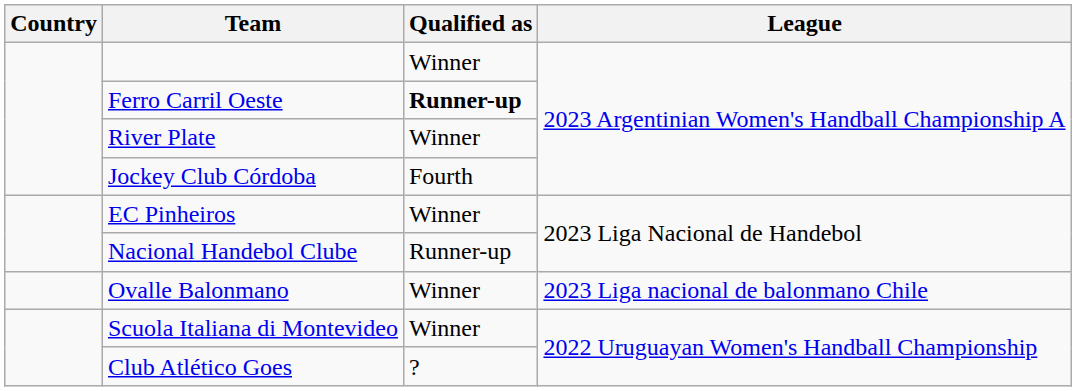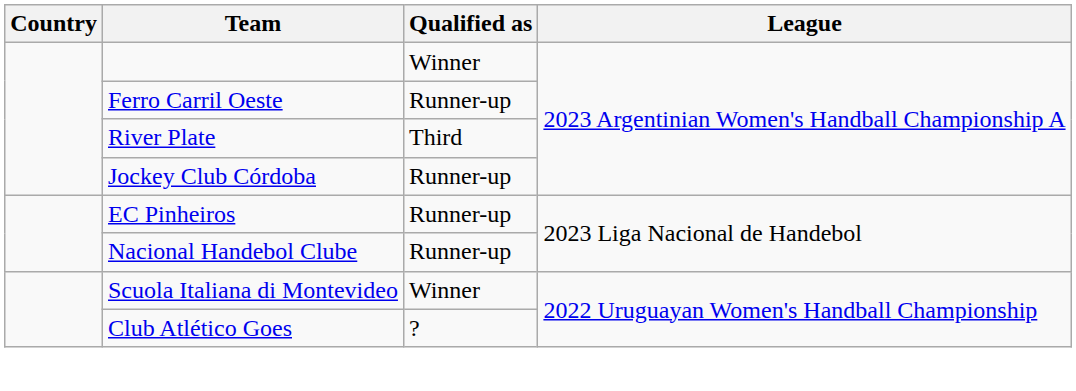Ferro Carril Oeste | Qualified as: bold -> normal
River Plate | Qualified as: Winner -> Third
Jockey Club Córdoba | Qualified as: Fourth -> Runner-up
EC Pinheiros | Qualified as: Winner -> Runner-up
- row: Ovalle Balonmano | Winner | 2023 Liga nacional de balonmano Chile
